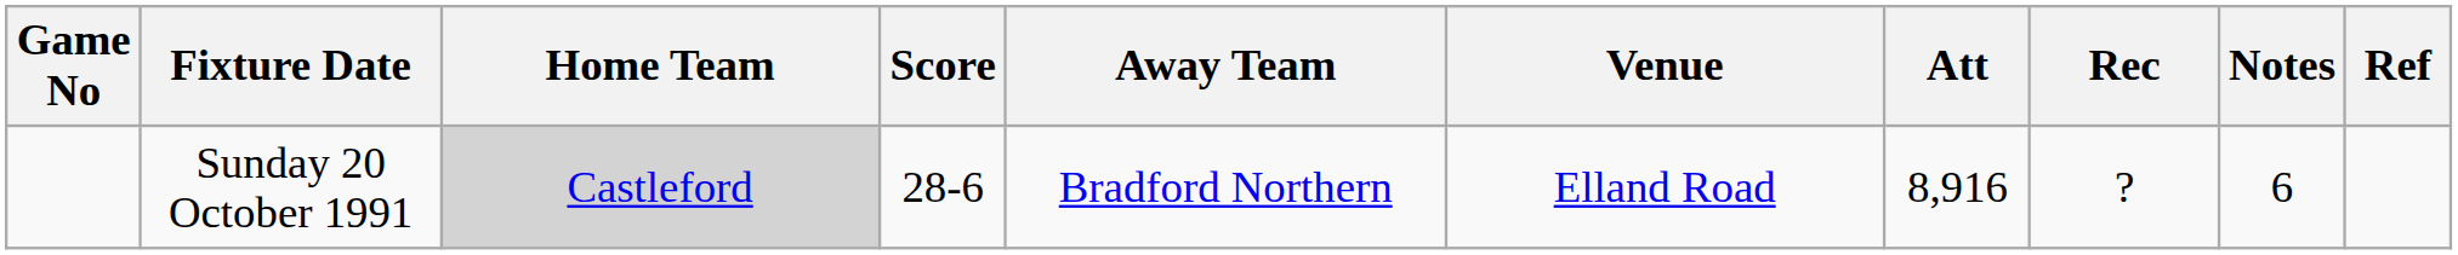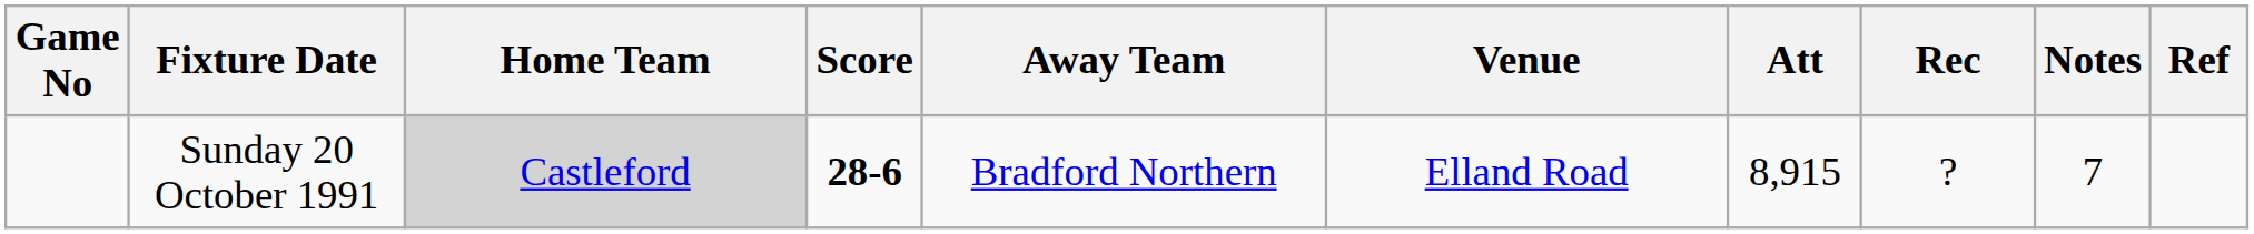Sunday 20 October 1991 | Score: normal -> bold
Sunday 20 October 1991 | Att: 8,916 -> 8,915
Sunday 20 October 1991 | Notes: 6 -> 7
